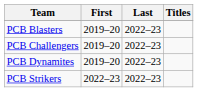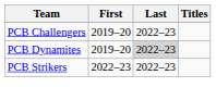- row: PCB Blasters | 2019–20 | 2022–23
PCB Dynamites | Last: no background -> lightgrey background
